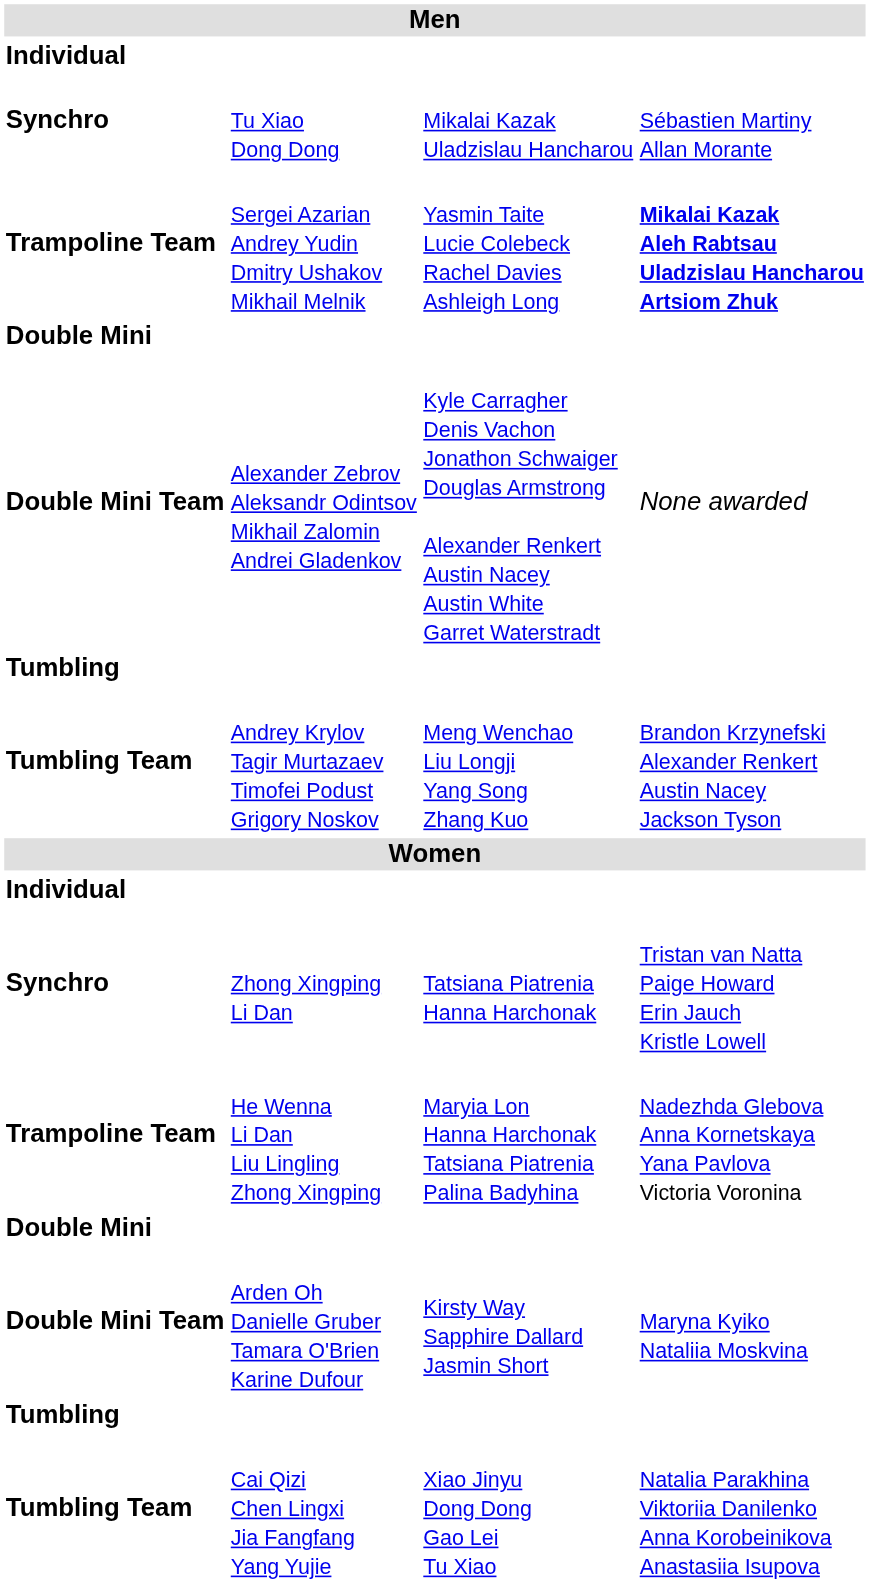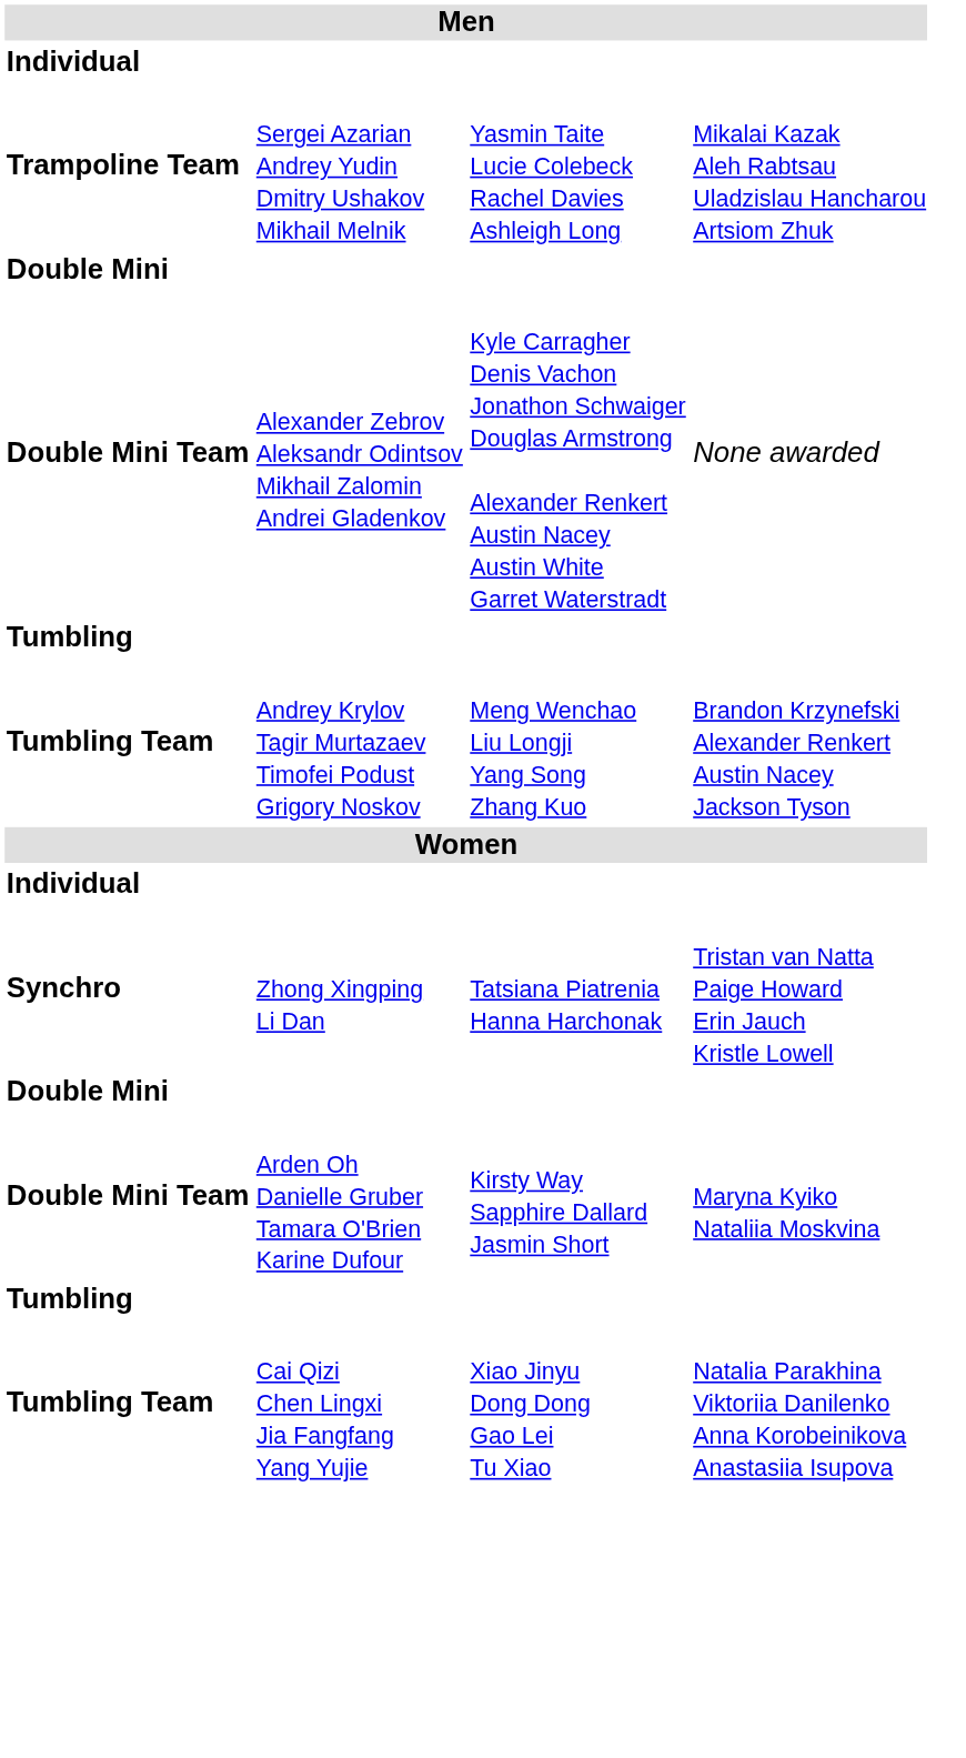- row: Synchro | Tu Xiao Dong Dong | Mikalai Kazak Uladzislau Hancharou | Sébastien Martiny Allan Morante
Sergei Azarian Andrey Yudin Dmitry Ushakov Mikhail Melnik | column 4: bold -> normal
- row: Trampoline Team | He Wenna Li Dan Liu Lingling Zhong Xingping | Maryia Lon Hanna Harchonak Tatsiana Piatrenia Palina Badyhina | Nadezhda Glebova Anna Kornetskaya Yana Pavlova Victoria Voronina
